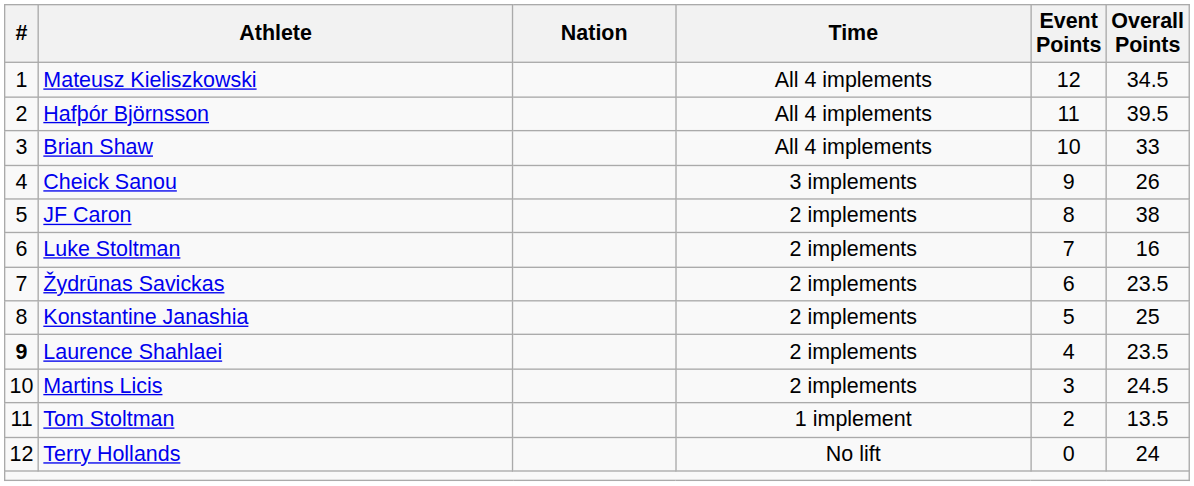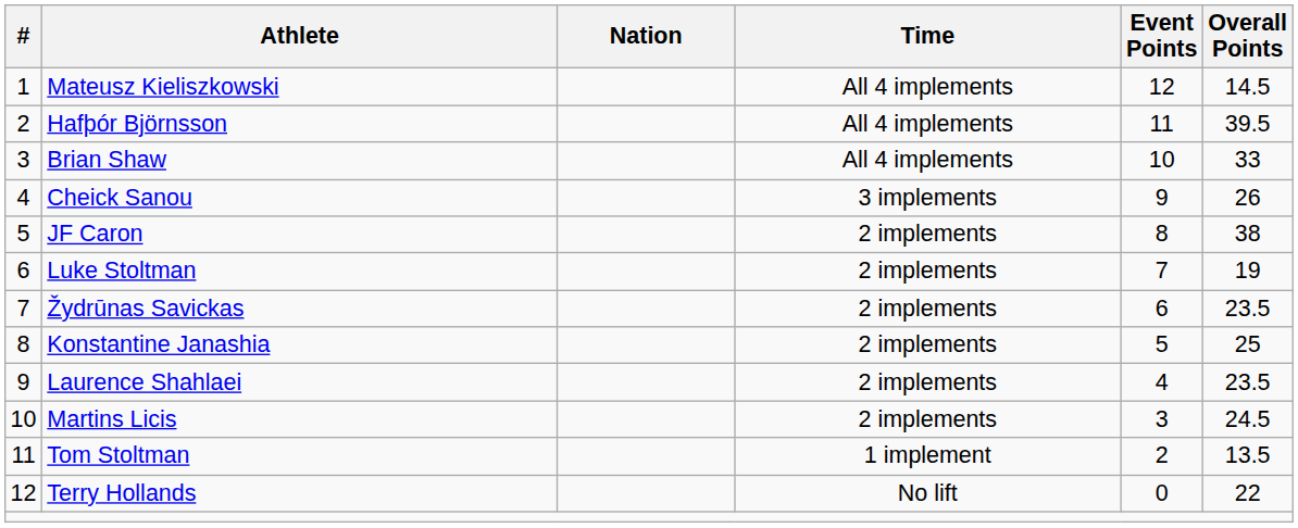Mateusz Kieliszkowski | Overall Points: 34.5 -> 14.5
Luke Stoltman | Overall Points: 16 -> 19
Laurence Shahlaei | #: bold -> normal
Terry Hollands | Overall Points: 24 -> 22
